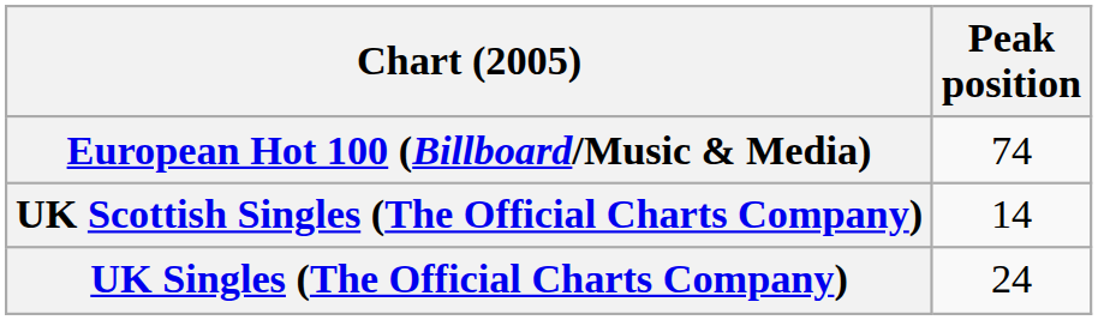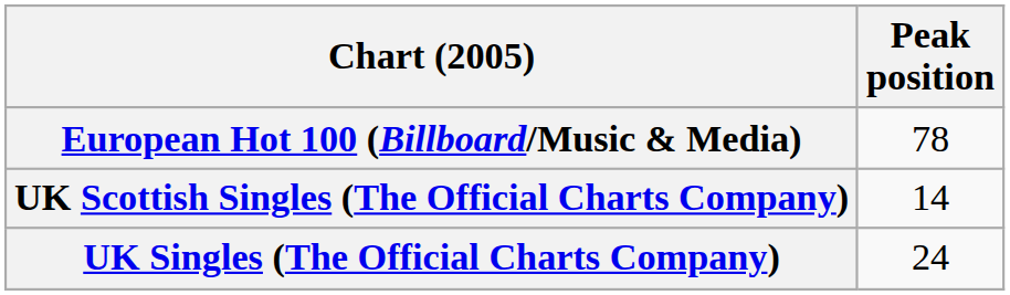European Hot 100 (Billboard/Music & Media) | Peak position: 74 -> 78
